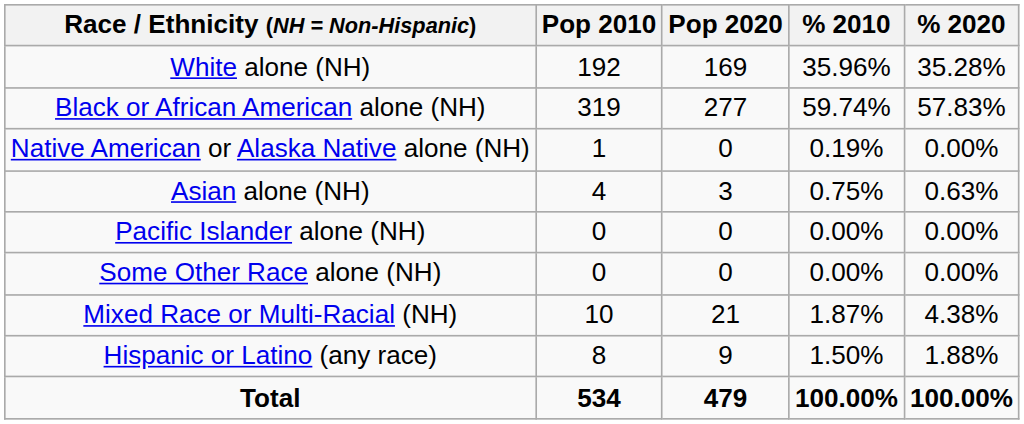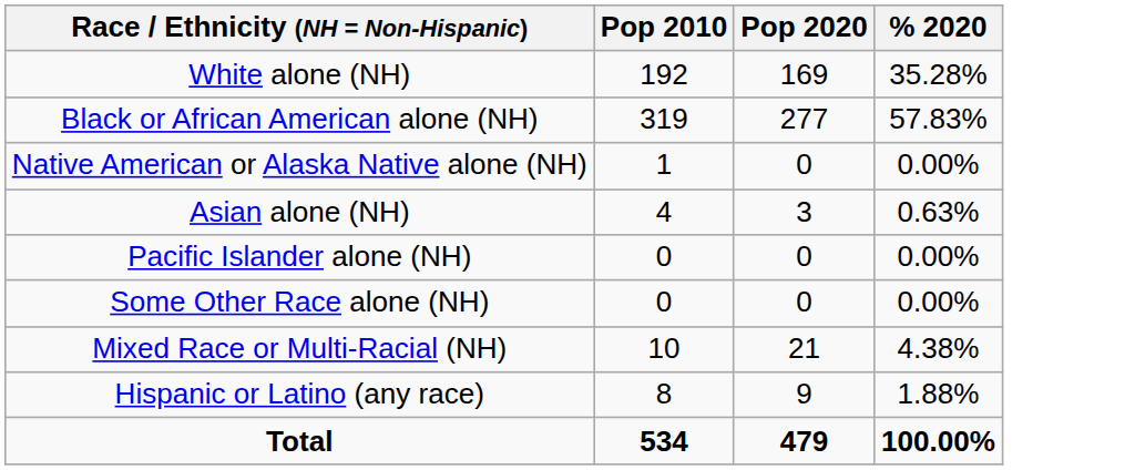- column: % 2010 | 35.96% | 59.74% | 0.19% | 0.75% | 0.00% | 0.00% | 1.87% | 1.50% | 100.00%
